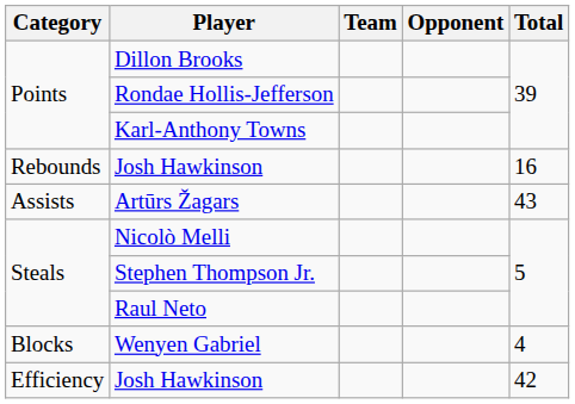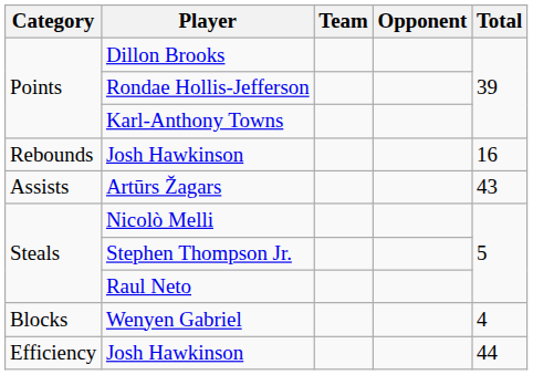Efficiency / Josh Hawkinson | Total: 42 -> 44
